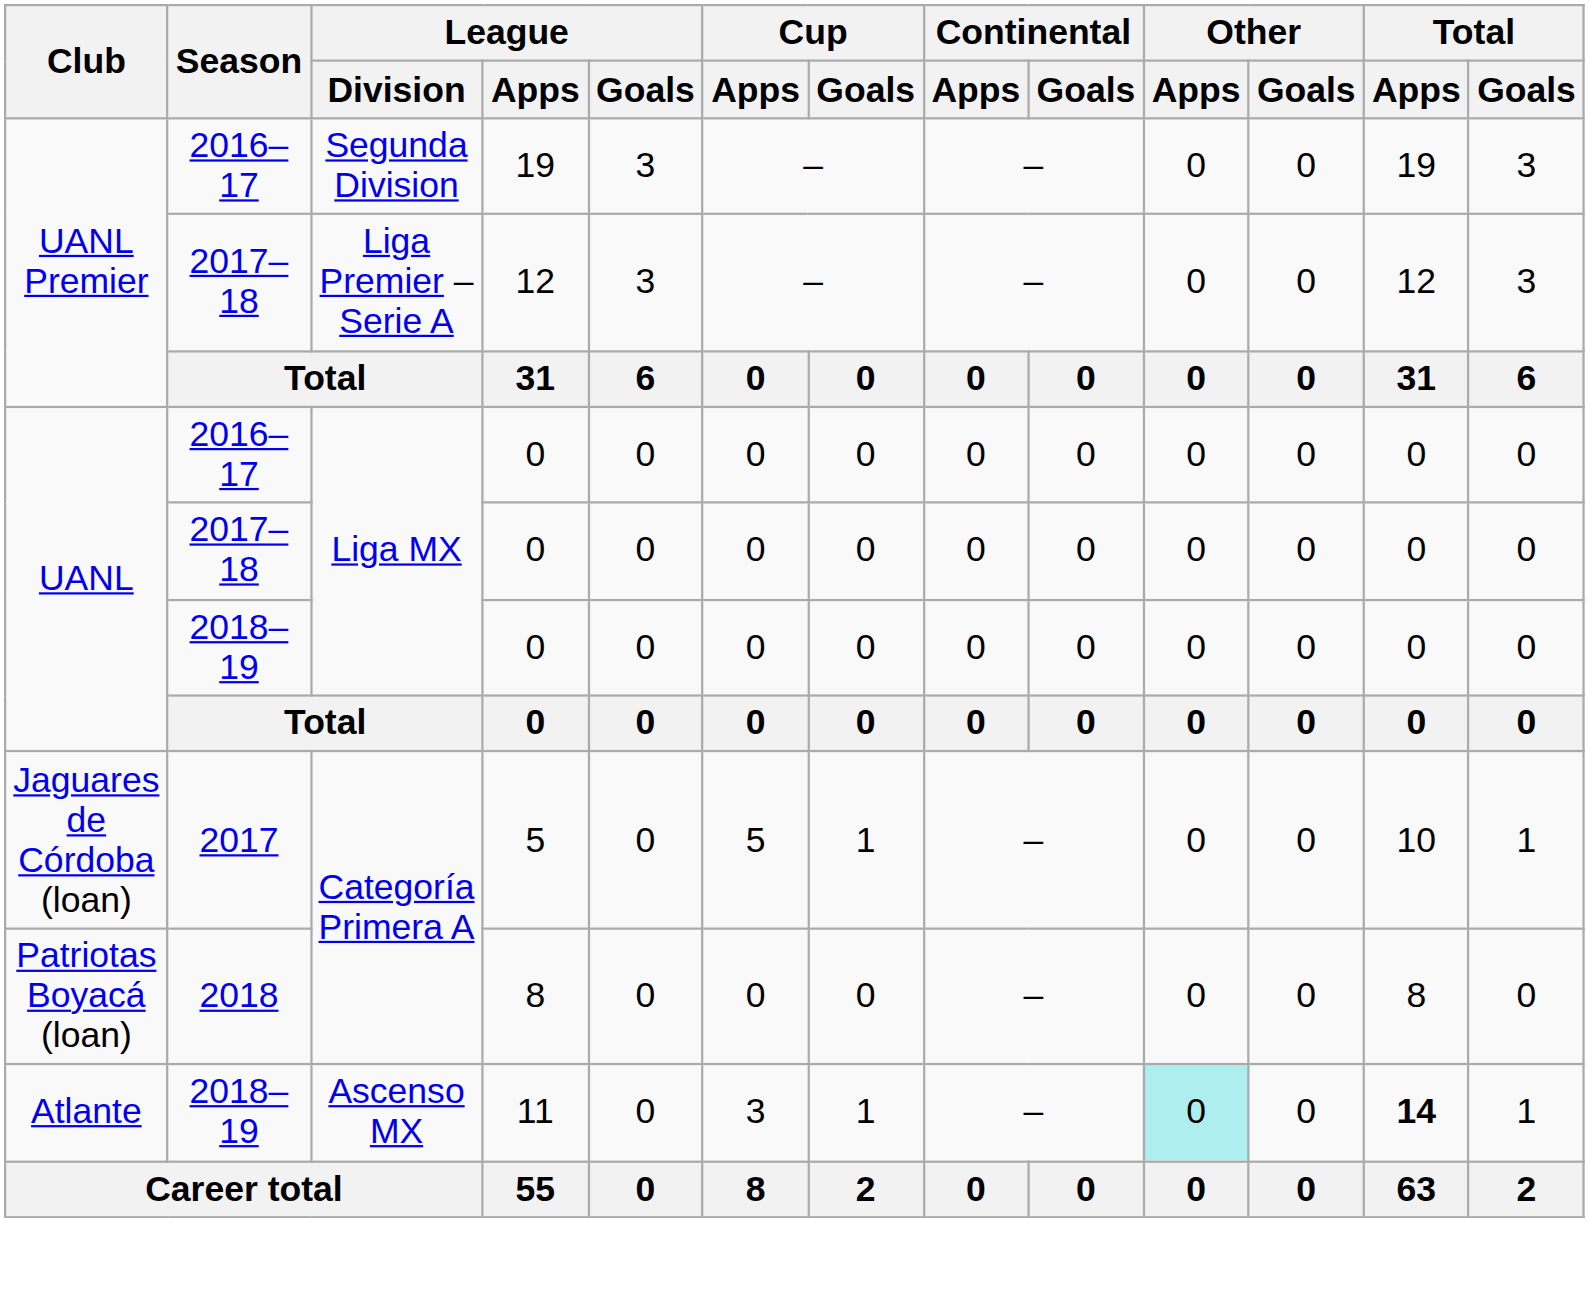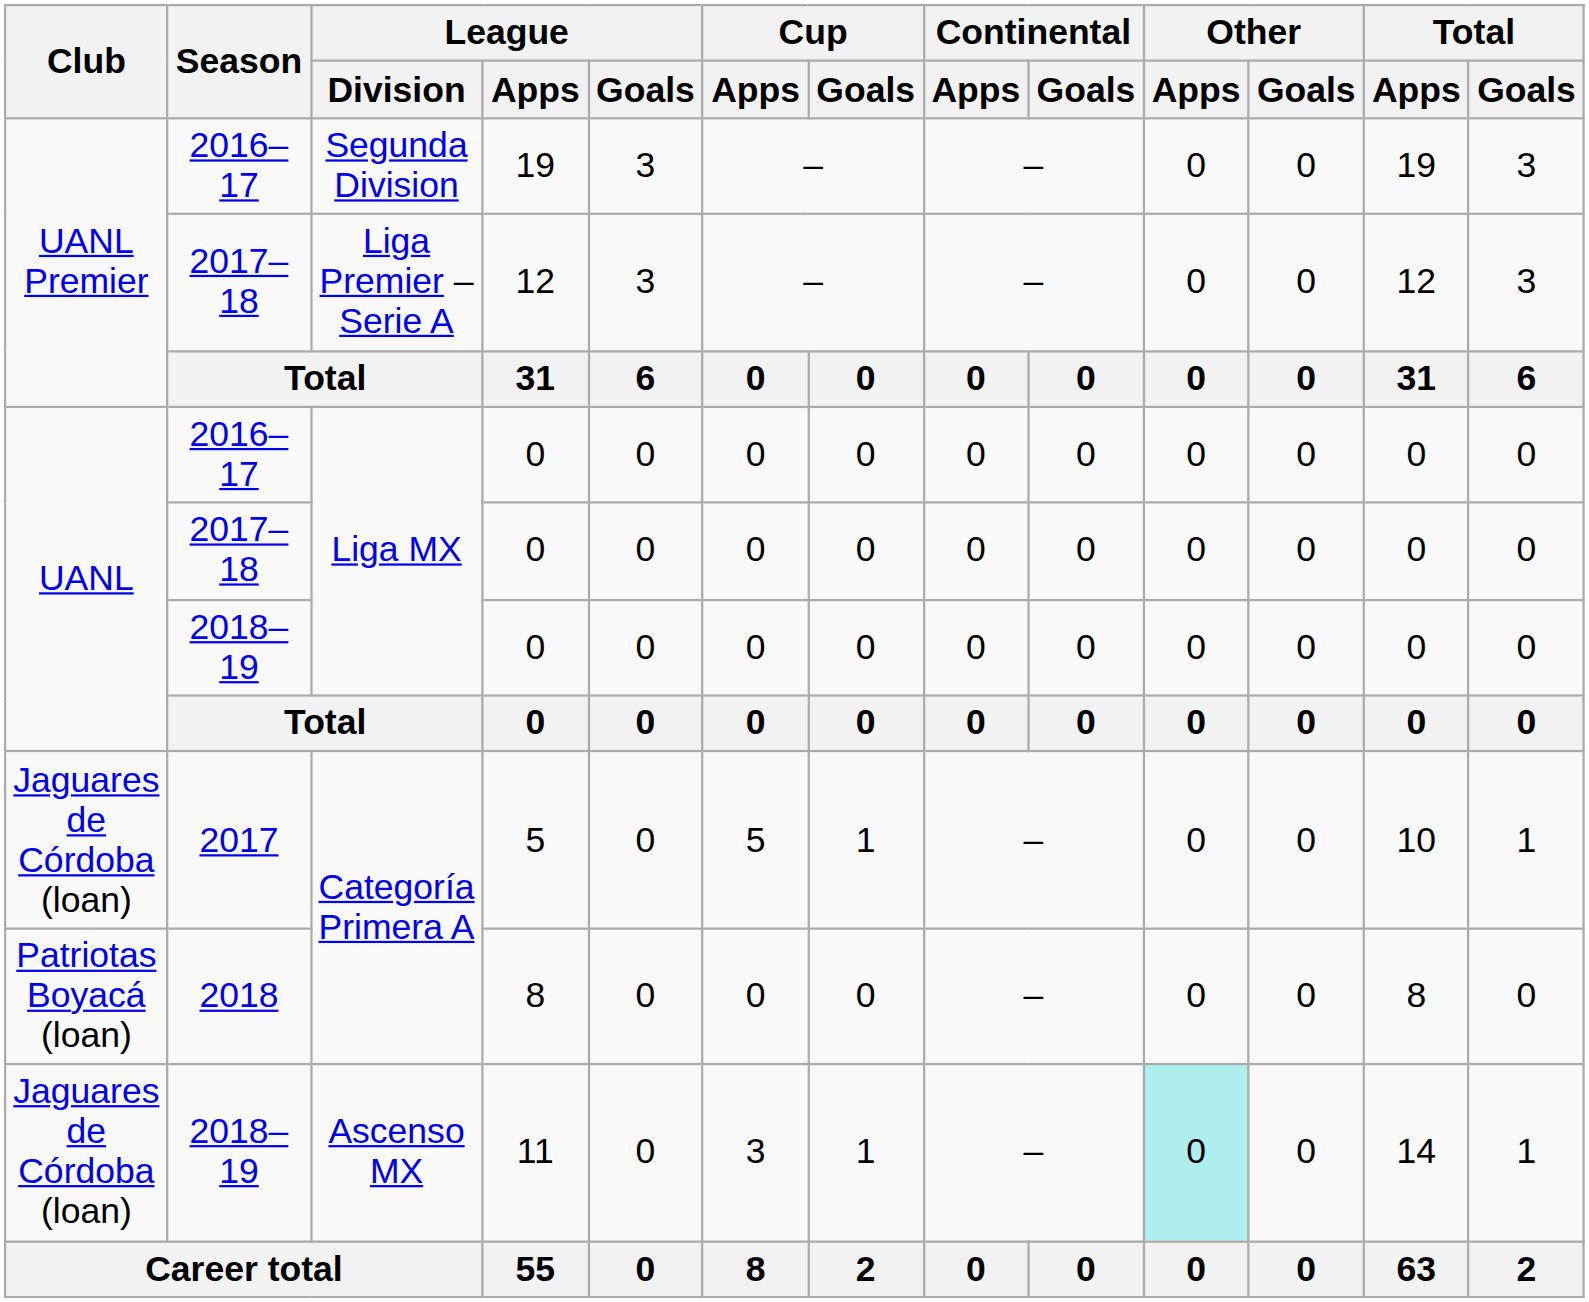11 | Club: Atlante -> Jaguares de Córdoba (loan)
11 | Total / Apps: bold -> normal
